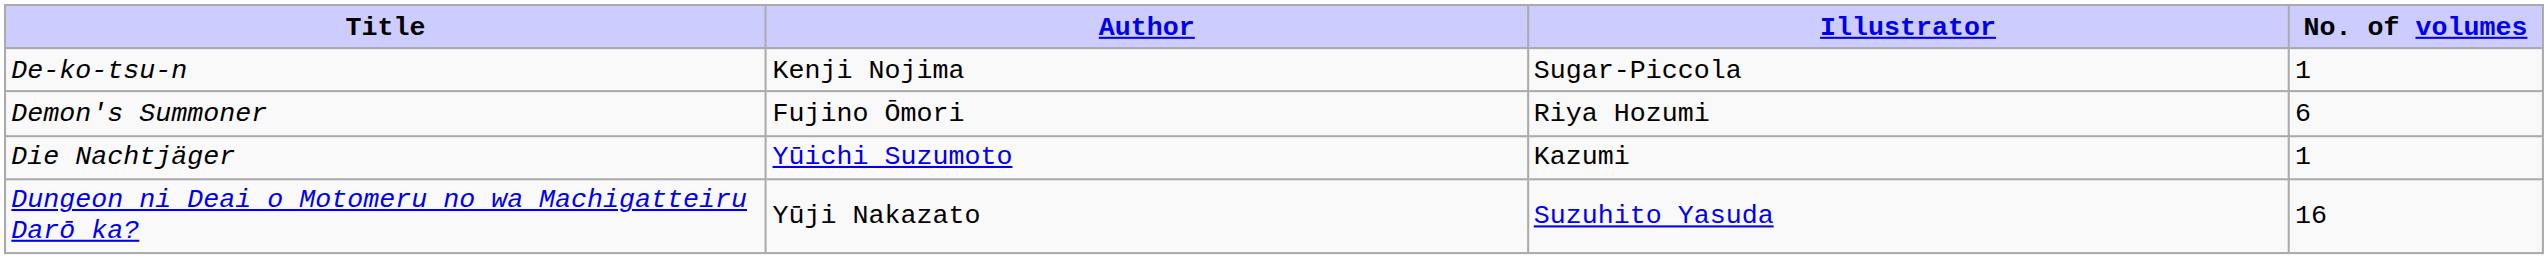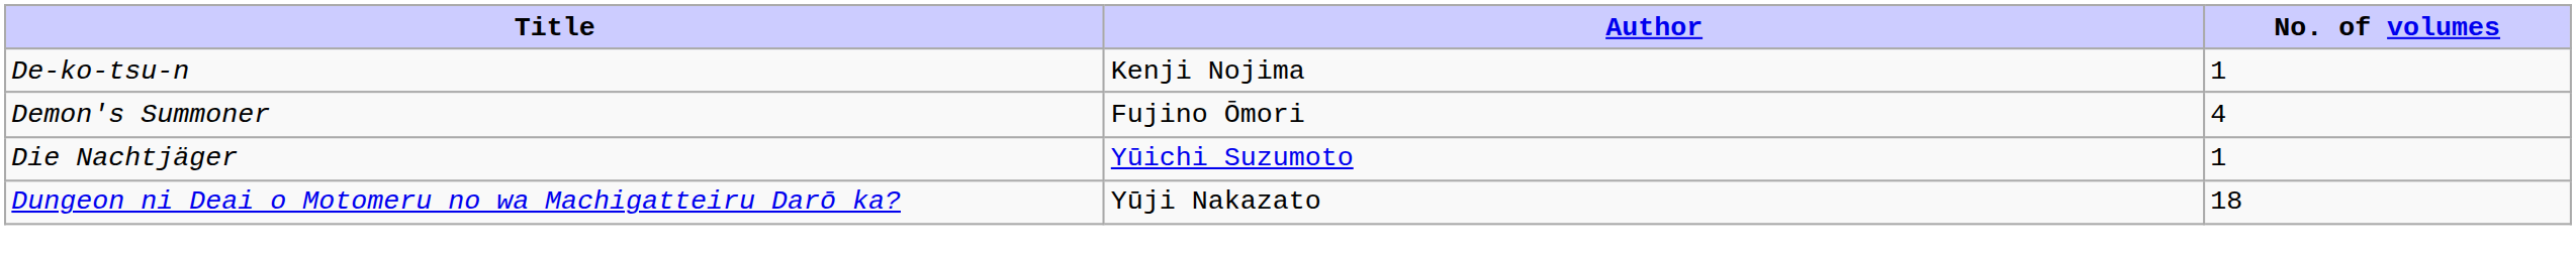- column: Illustrator | Sugar-Piccola | Riya Hozumi | Kazumi | Suzuhito Yasuda
Demon's Summoner | No. of volumes: 6 -> 4
Dungeon ni Deai o Motomeru no wa Machigatteiru Darō ka? | No. of volumes: 16 -> 18
